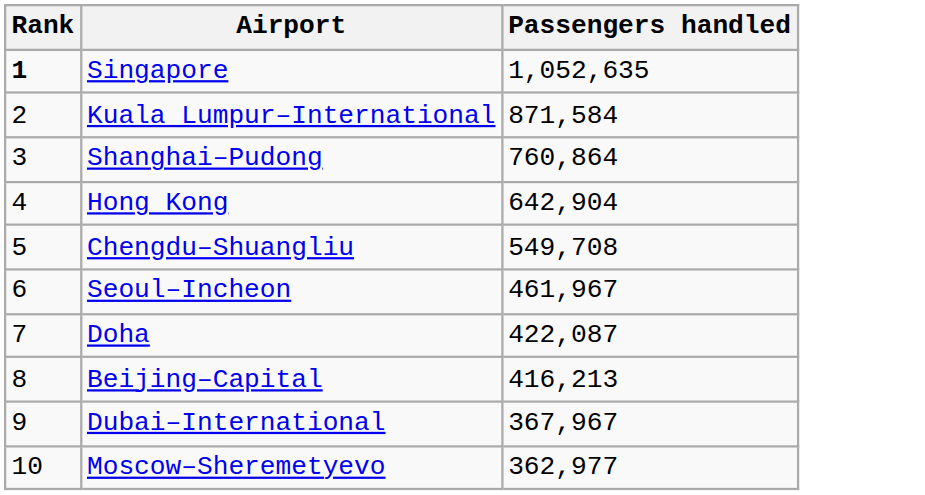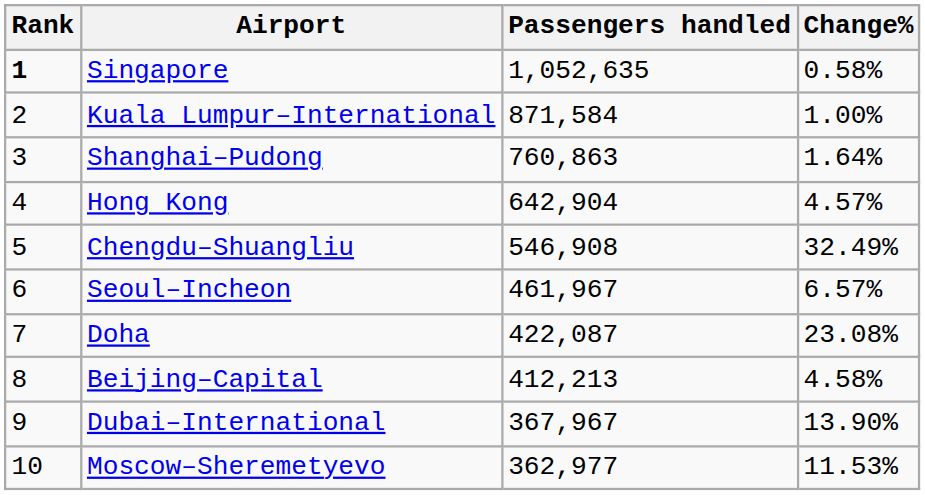+ column: Change% | 0.58% | 1.00% | 1.64% | 4.57% | 32.49% | 6.57% | 23.08% | 4.58% | 13.90% | 11.53%
Shanghai–Pudong | Passengers handled: 760,864 -> 760,863
Chengdu–Shuangliu | Passengers handled: 549,708 -> 546,908
Beijing–Capital | Passengers handled: 416,213 -> 412,213
